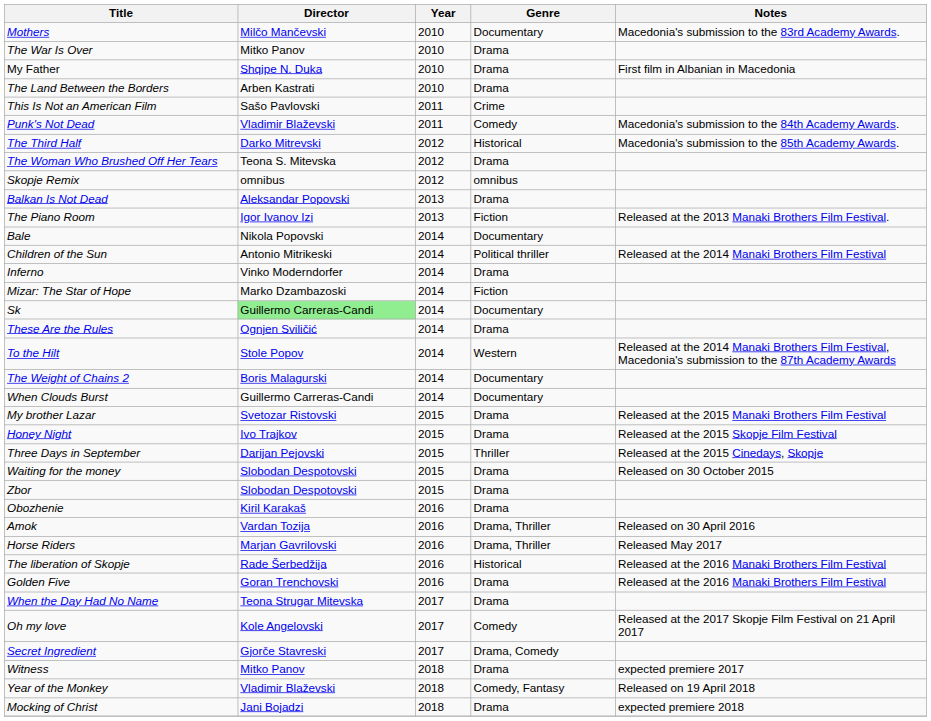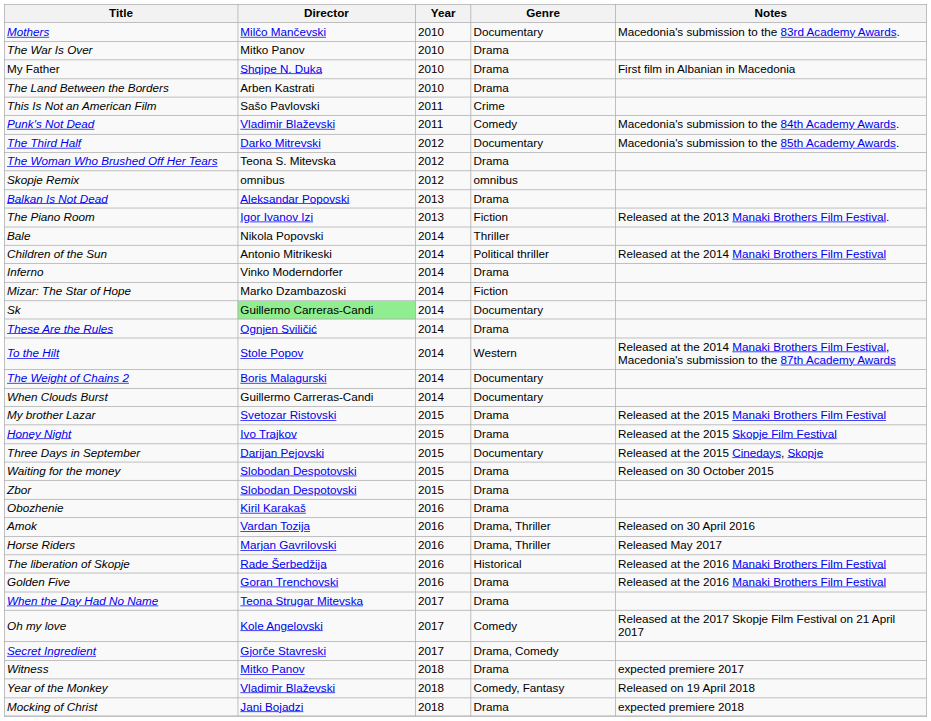The Third Half | Genre: Historical -> Documentary
Bale | Genre: Documentary -> Thriller
Three Days in September | Genre: Thriller -> Documentary
